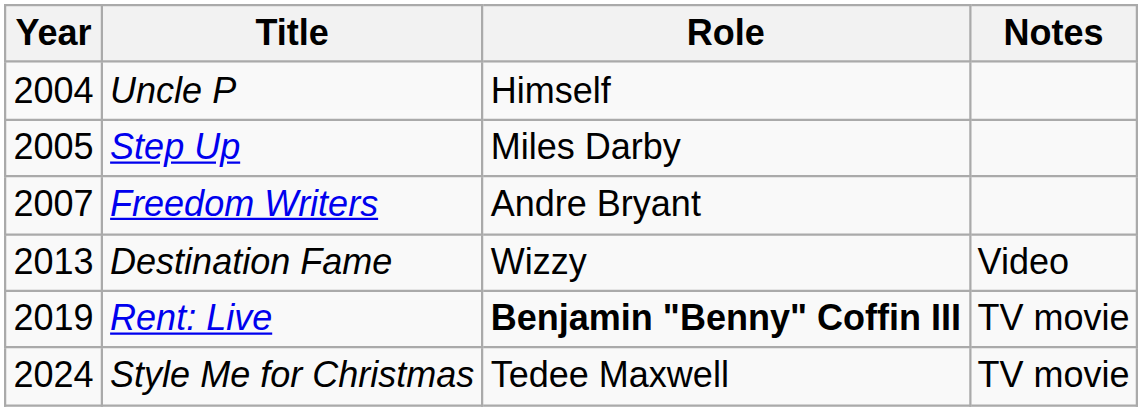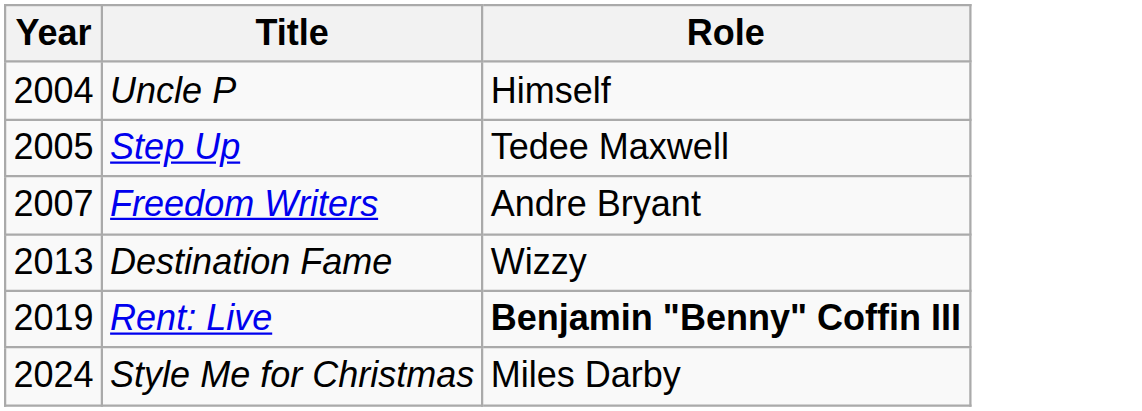- column: Notes | Video | TV movie | TV movie
Step Up | Role: Miles Darby -> Tedee Maxwell
Style Me for Christmas | Role: Tedee Maxwell -> Miles Darby
